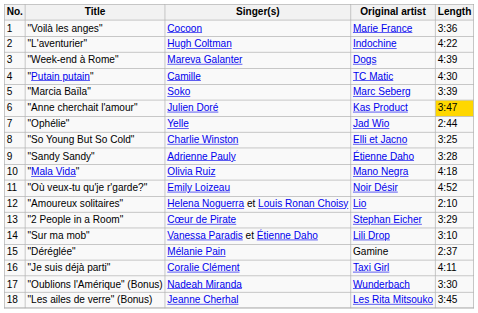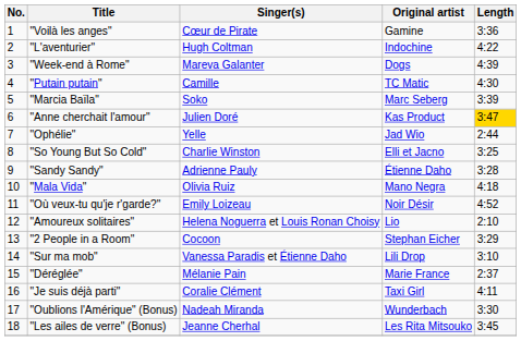"Voilà les anges" | Singer(s): Cocoon -> Cœur de Pirate
"Voilà les anges" | Original artist: Marie France -> Gamine
"2 People in a Room" | Singer(s): Cœur de Pirate -> Cocoon
"Déréglée" | Original artist: Gamine -> Marie France
